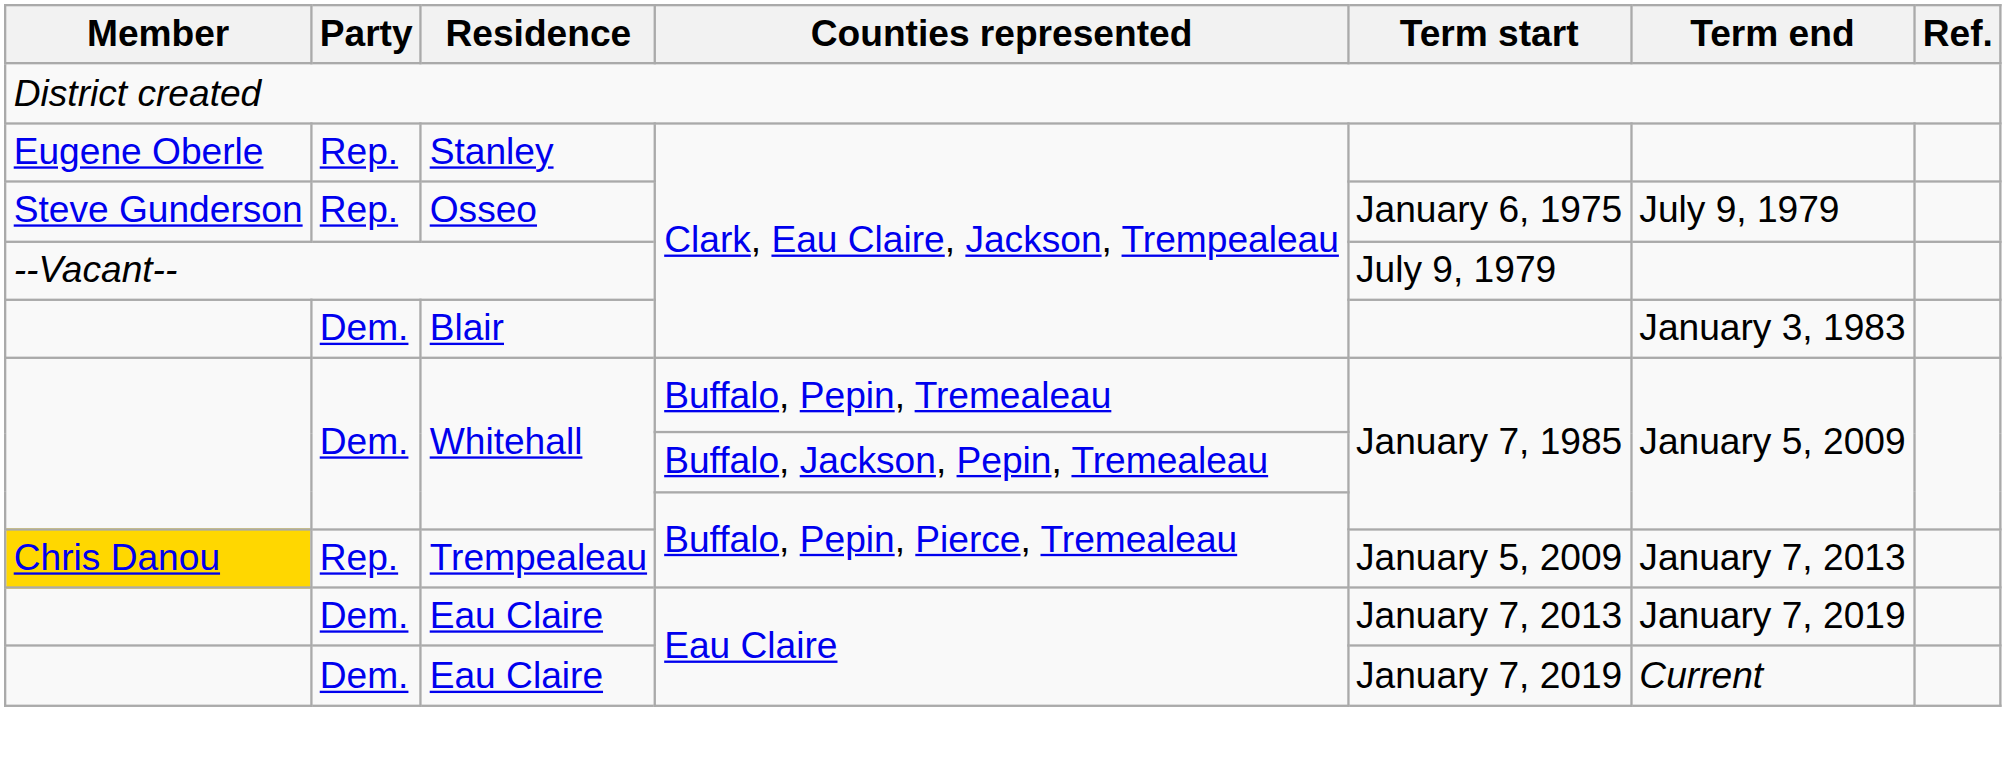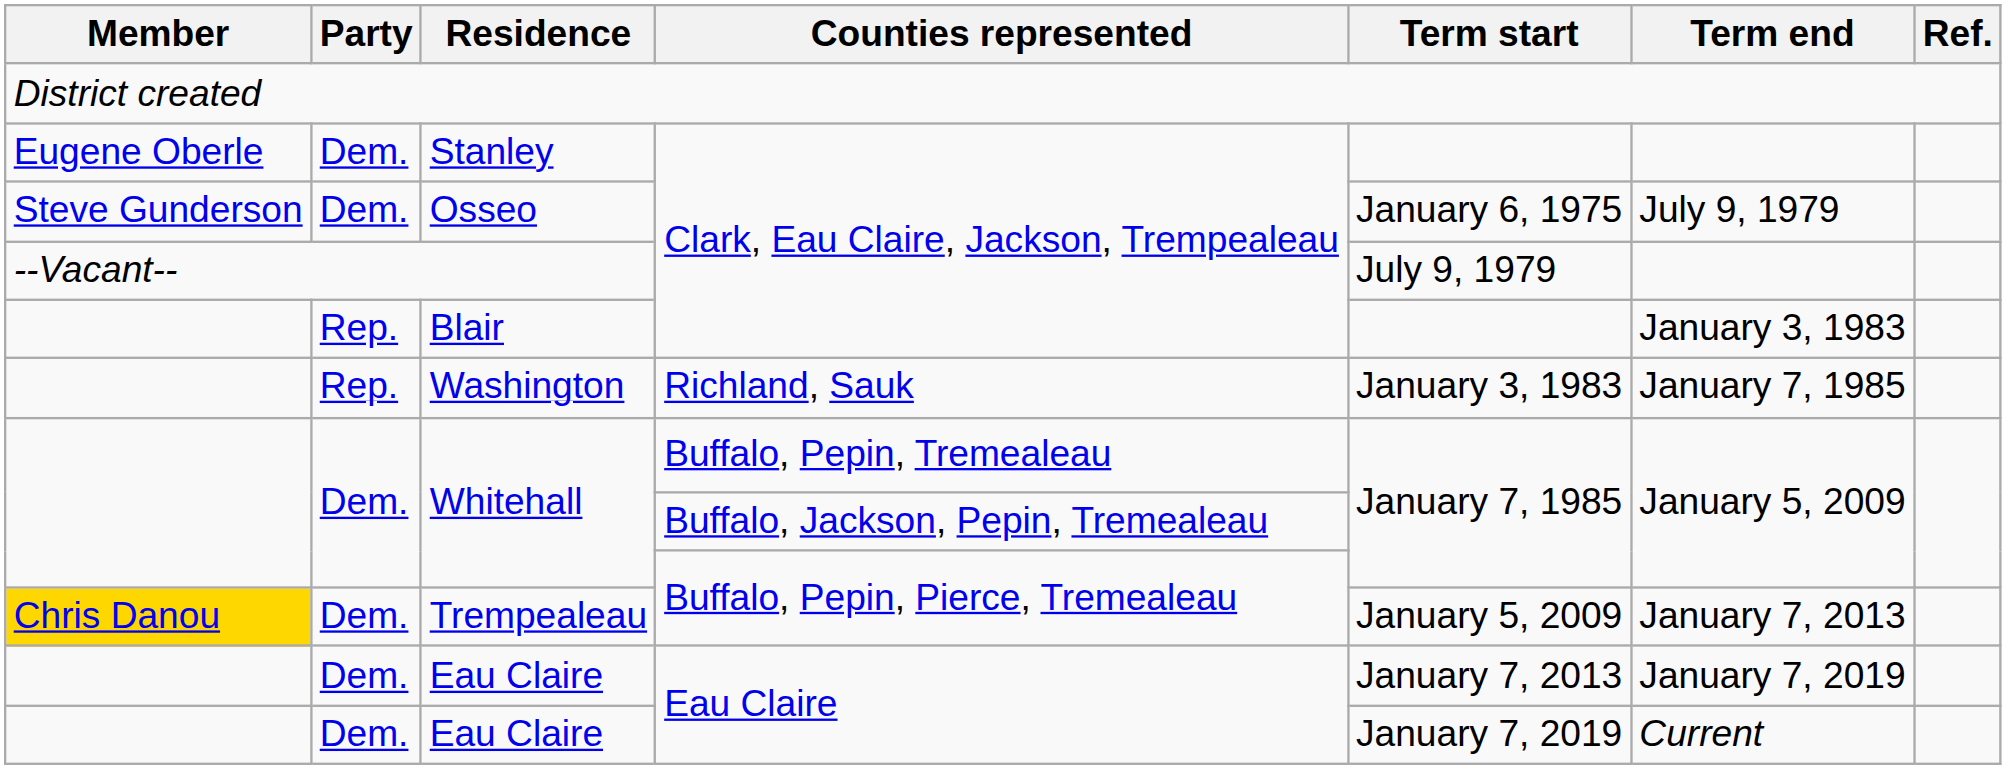Stanley | Party: Rep. -> Dem.
Osseo | Party: Rep. -> Dem.
Blair | Party: Dem. -> Rep.
+ row: Rep. | Washington | Richland, Sauk | January 3, 1983 | January 7, 1985
Trempealeau | Party: Rep. -> Dem.
